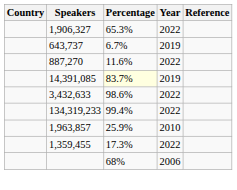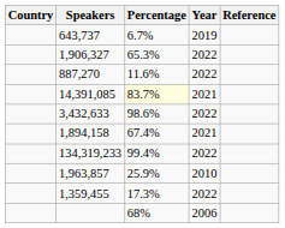rows swapped: 1,906,327 <-> 643,737
14,391,085 | Year: 2019 -> 2021
+ row: 1,894,158 | 67.4% | 2021
